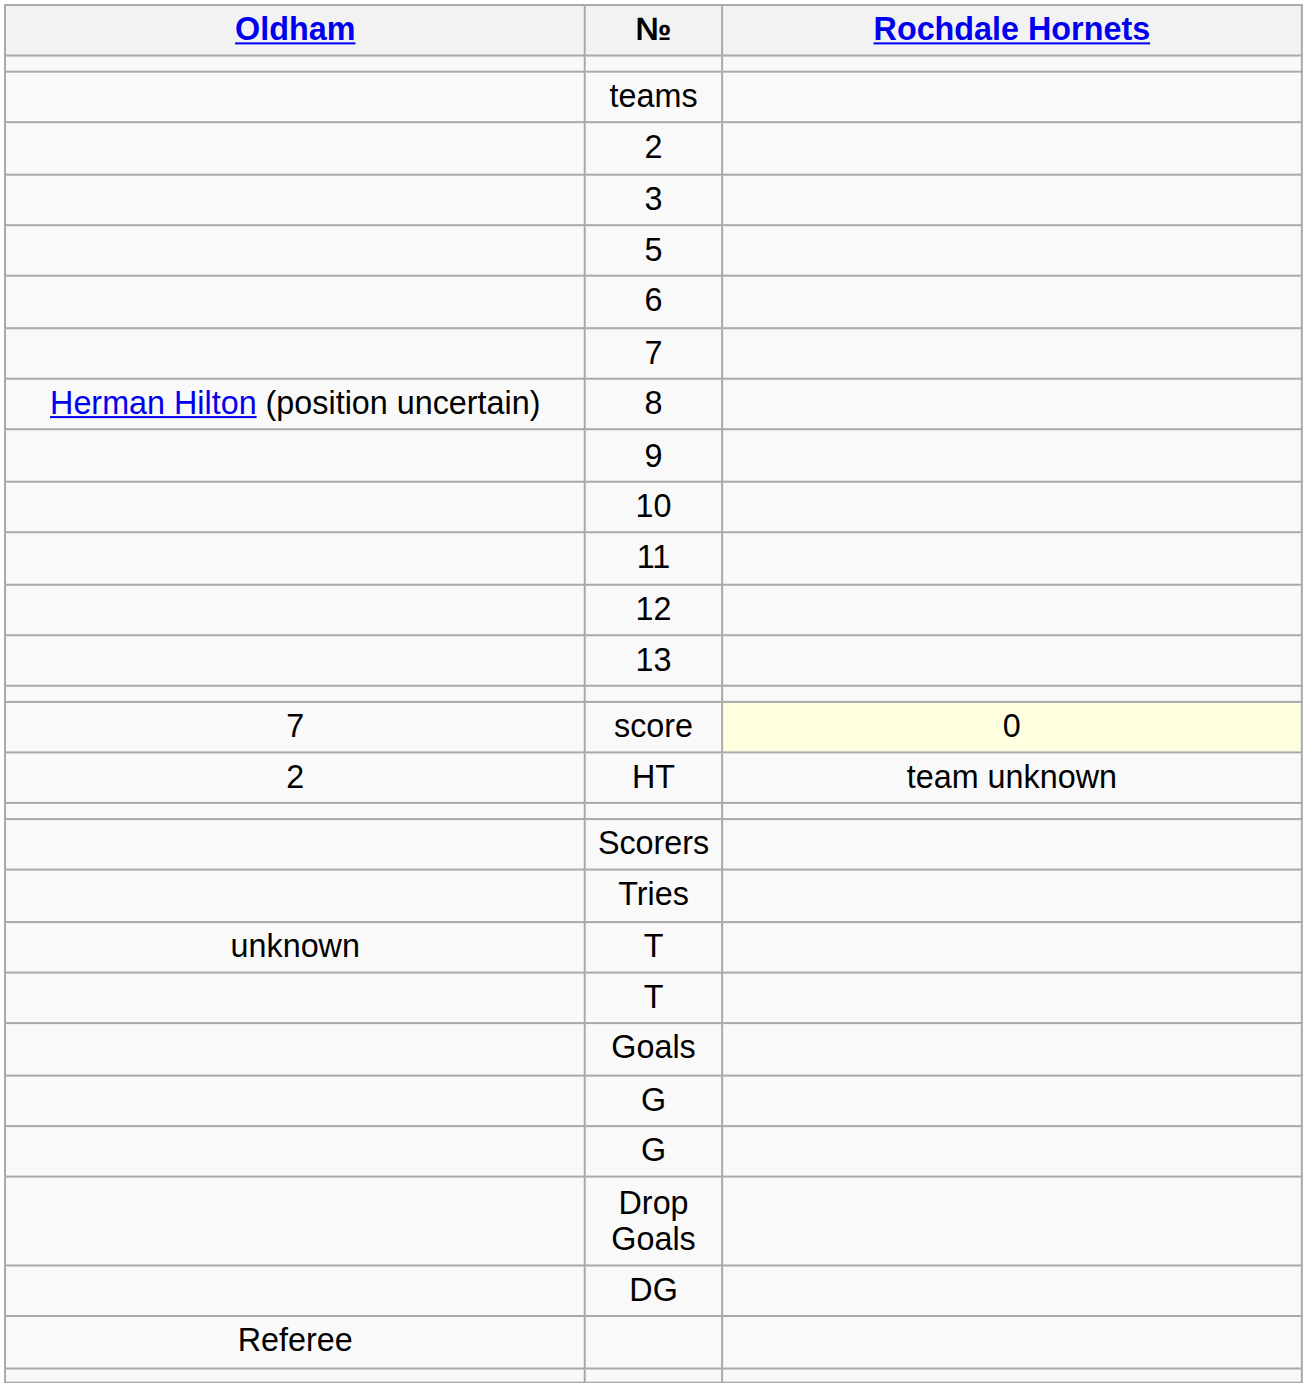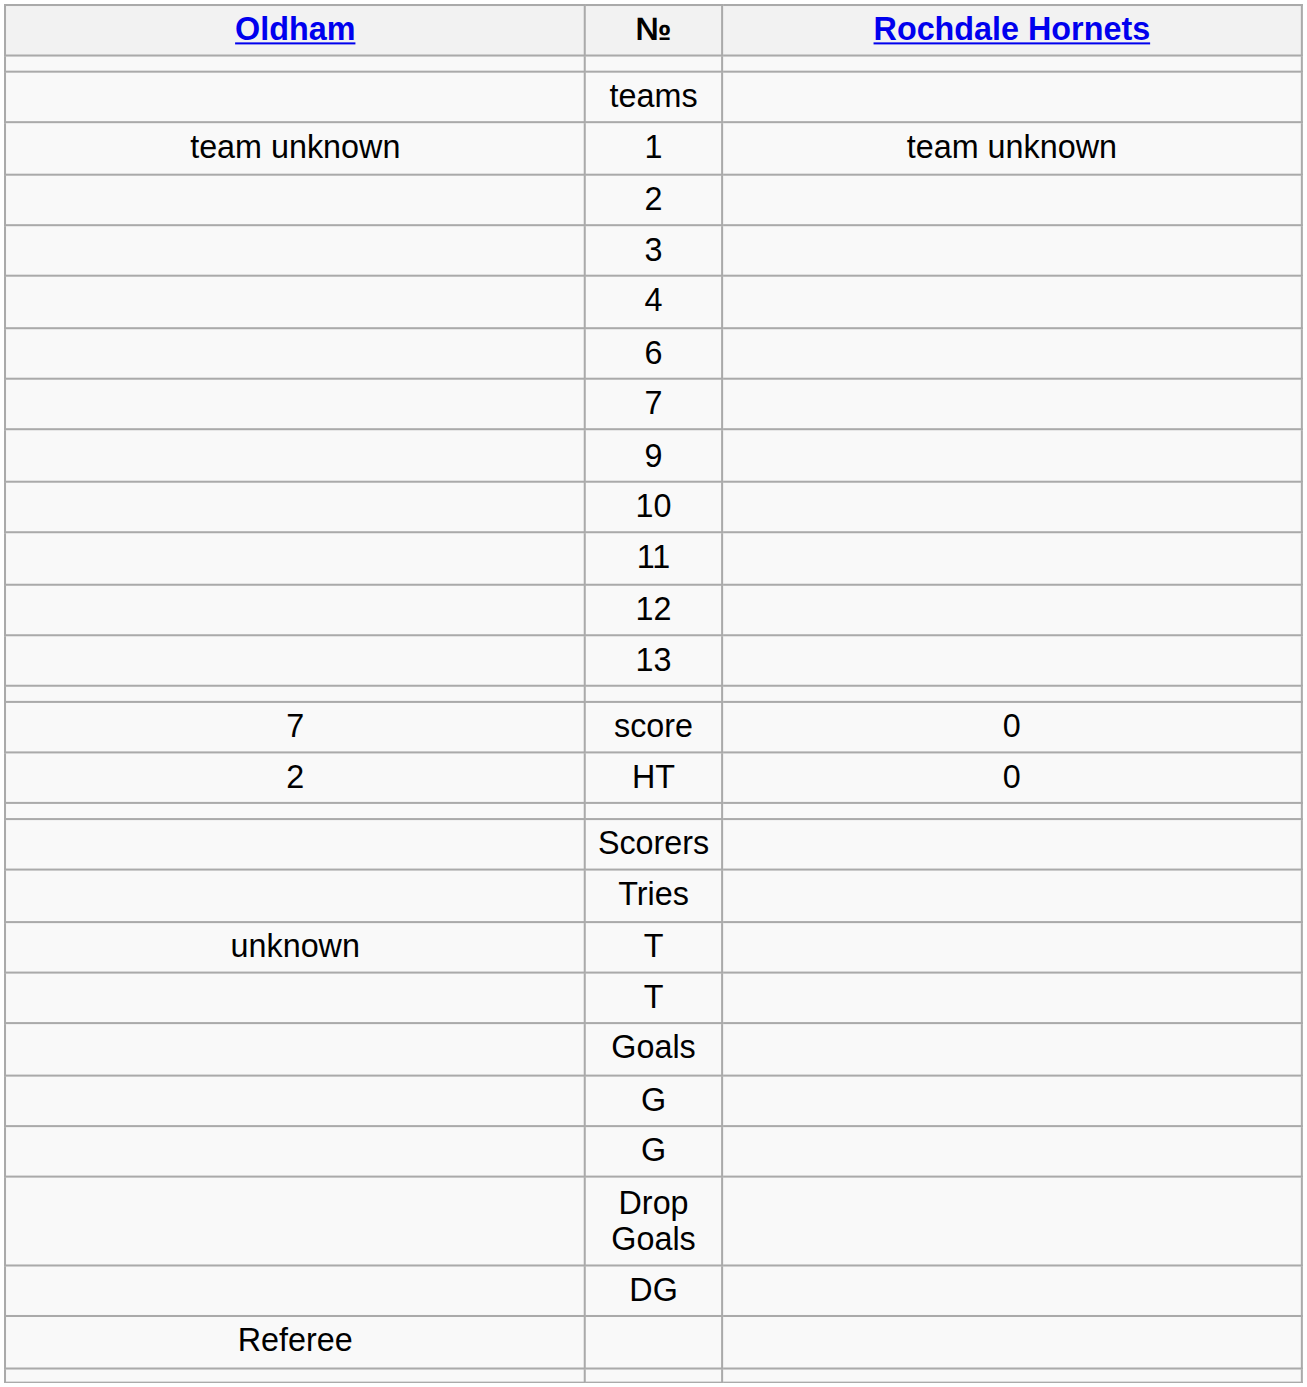+ row: team unknown | 1 | team unknown
+ row: 4
- row: 5
- row: Herman Hilton (position uncertain) | 8
score | Rochdale Hornets: lightyellow background -> no background
HT | Rochdale Hornets: team unknown -> 0
